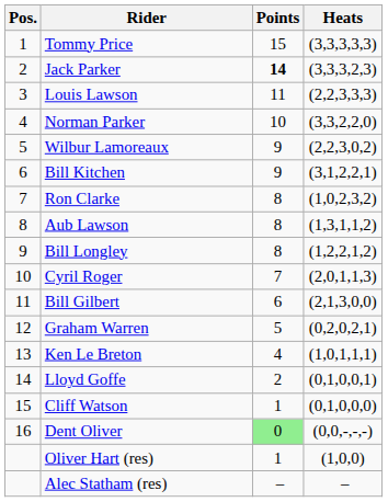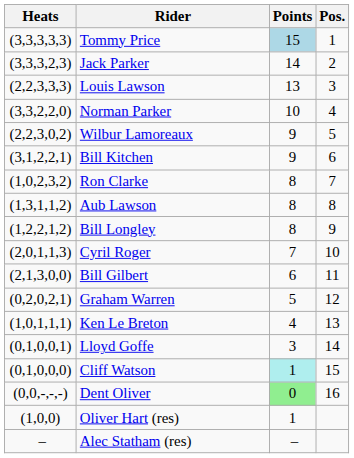columns swapped: Pos. <-> Heats
Tommy Price | Points: no background -> lightblue background
Jack Parker | Points: bold -> normal
Louis Lawson | Points: 11 -> 13
Lloyd Goffe | Points: 2 -> 3
Cliff Watson | Points: no background -> paleturquoise background
